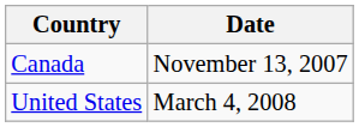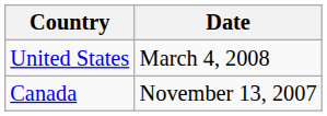rows swapped: Canada <-> United States
